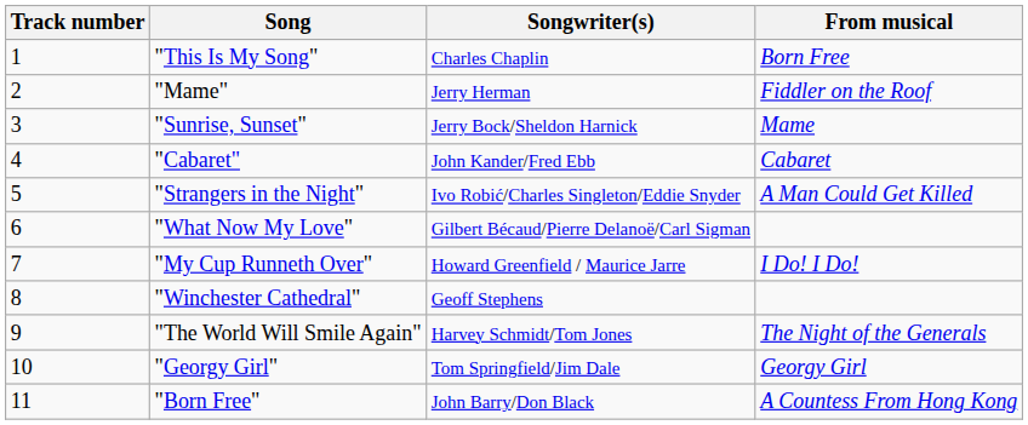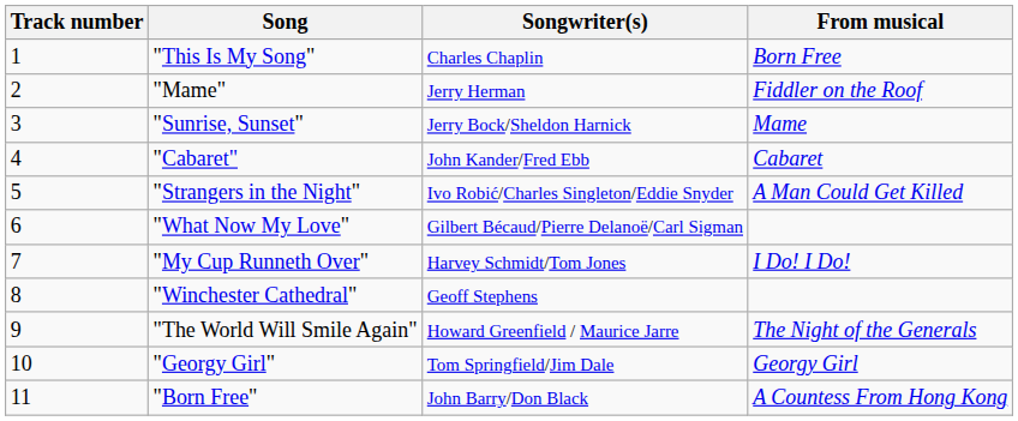"My Cup Runneth Over" | Songwriter(s): Howard Greenfield / Maurice Jarre -> Harvey Schmidt/Tom Jones
"The World Will Smile Again" | Songwriter(s): Harvey Schmidt/Tom Jones -> Howard Greenfield / Maurice Jarre
